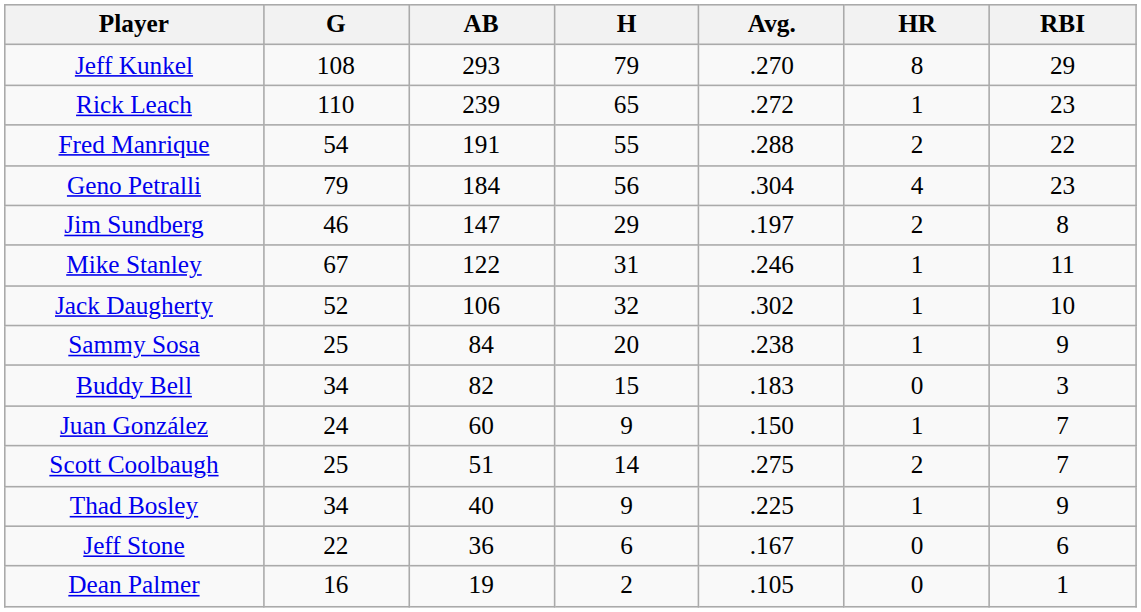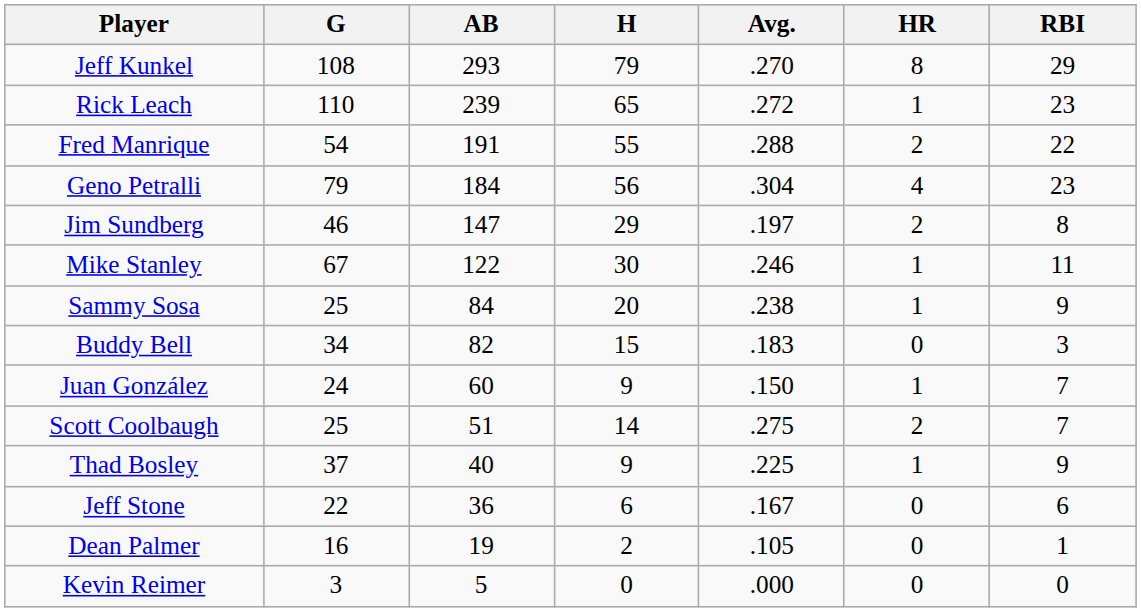Mike Stanley | H: 31 -> 30
- row: Jack Daugherty | 52 | 106 | 32 | .302 | 1 | 10
Thad Bosley | G: 34 -> 37
+ row: Kevin Reimer | 3 | 5 | 0 | .000 | 0 | 0
